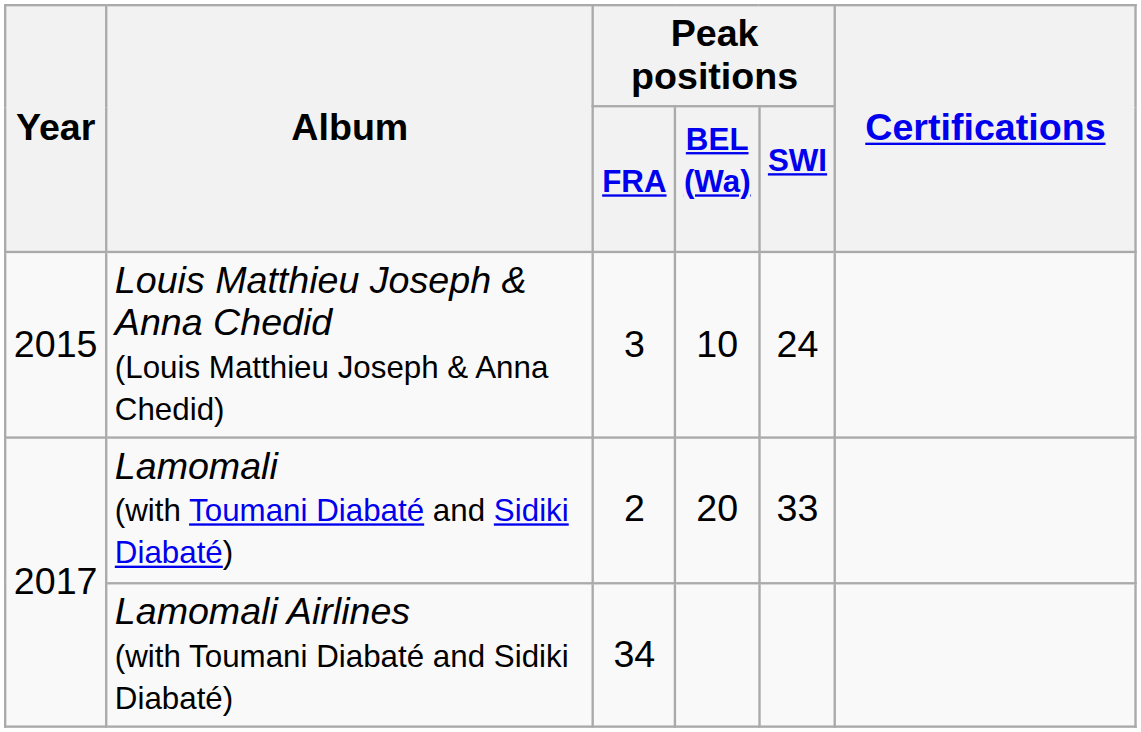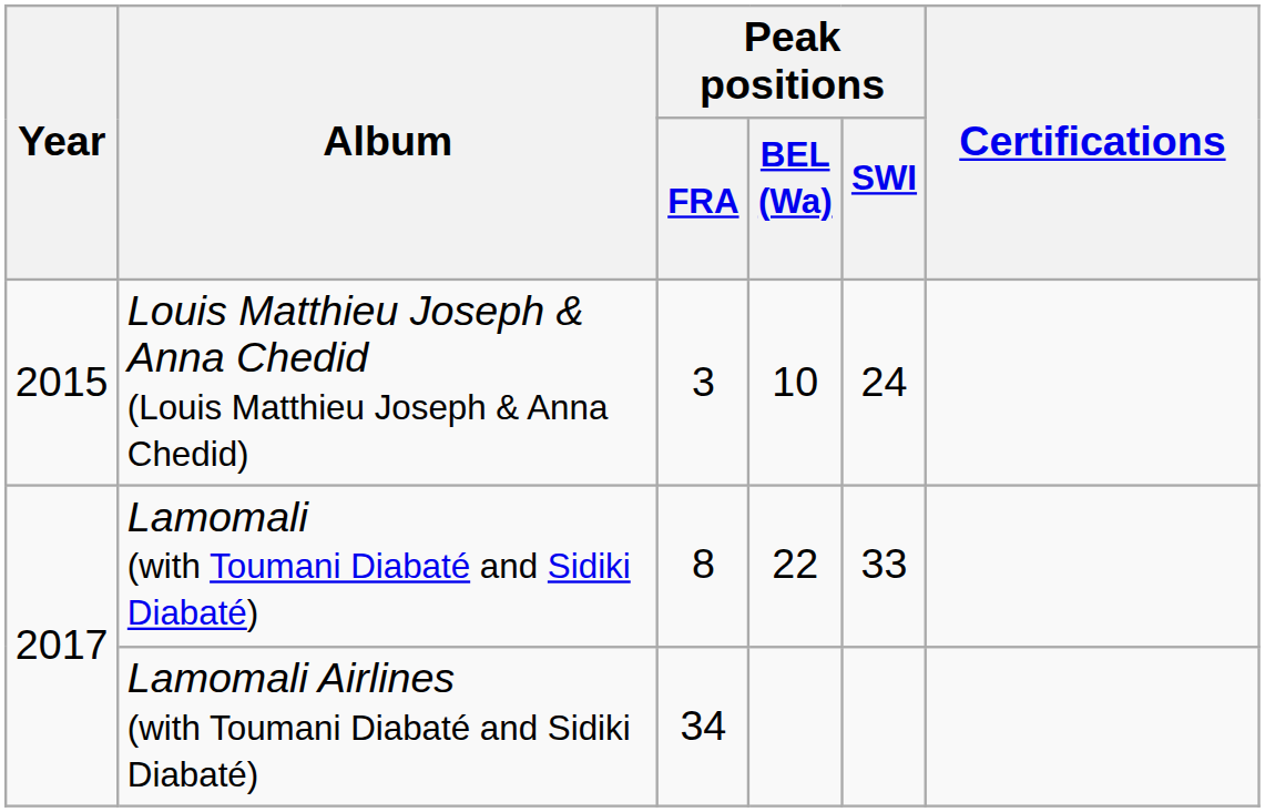Lamomali (with Toumani Diabaté and Sidiki Diabaté) | Peak positions / FRA: 2 -> 8
Lamomali (with Toumani Diabaté and Sidiki Diabaté) | Peak positions / BEL (Wa): 20 -> 22
